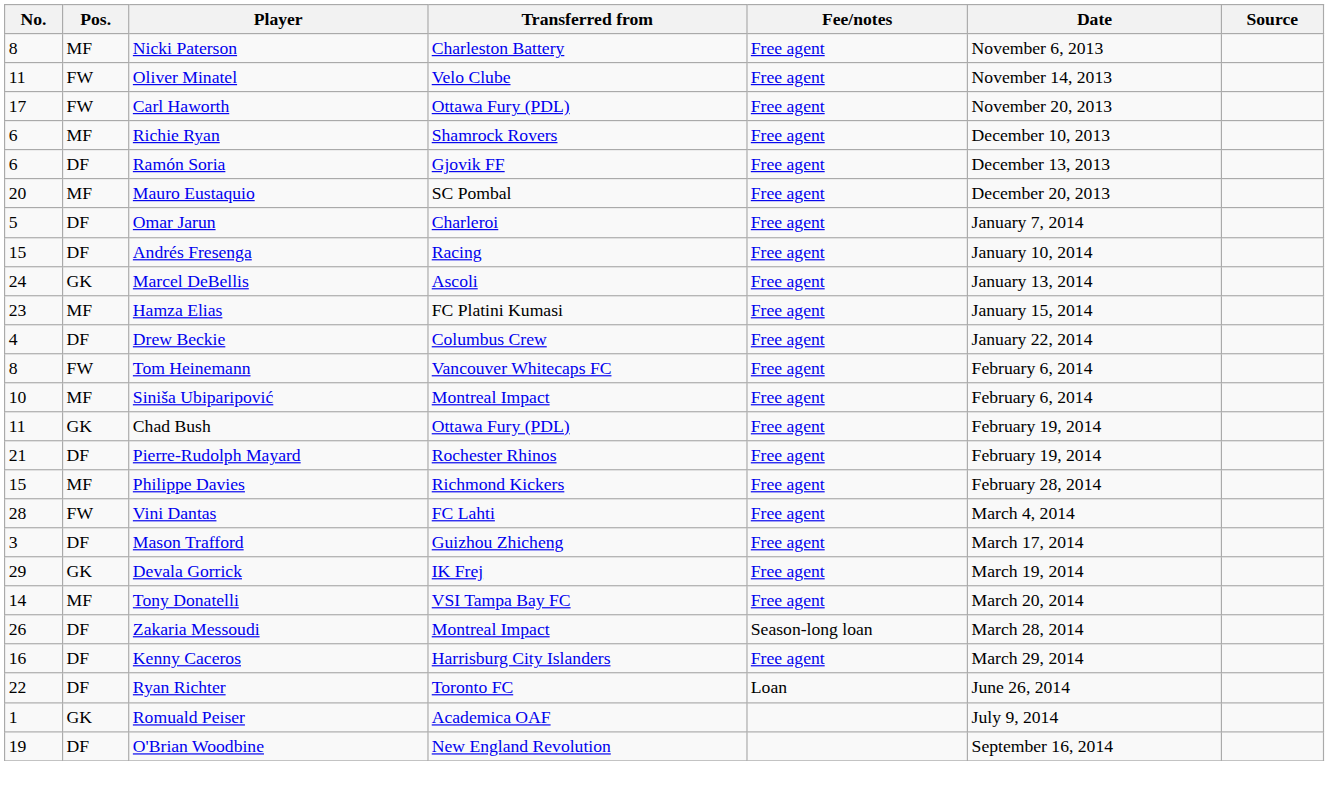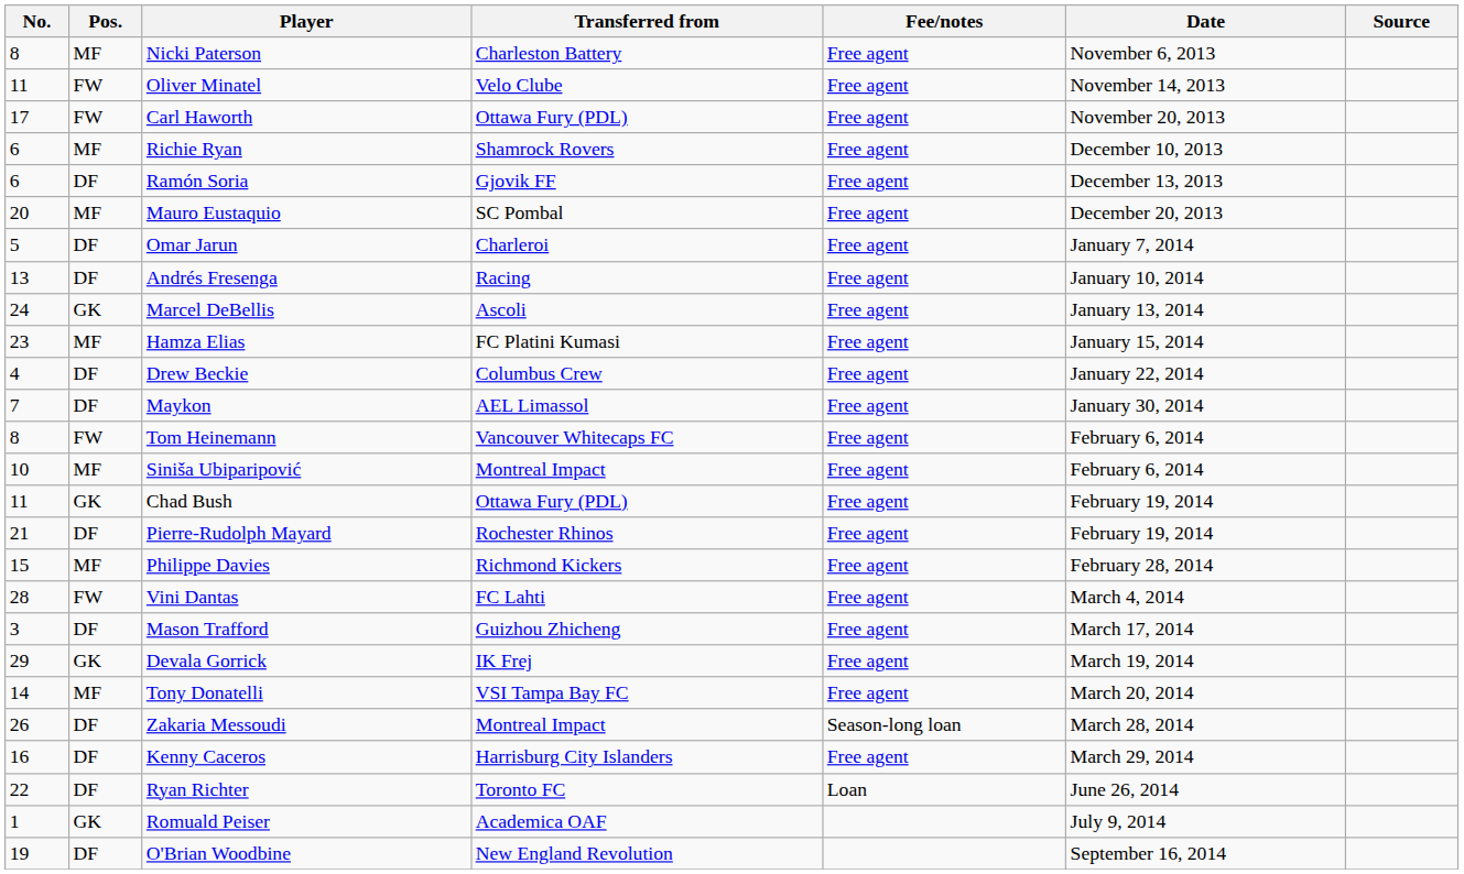Andrés Fresenga | No.: 15 -> 13
+ row: 7 | DF | Maykon | AEL Limassol | Free agent | January 30, 2014
